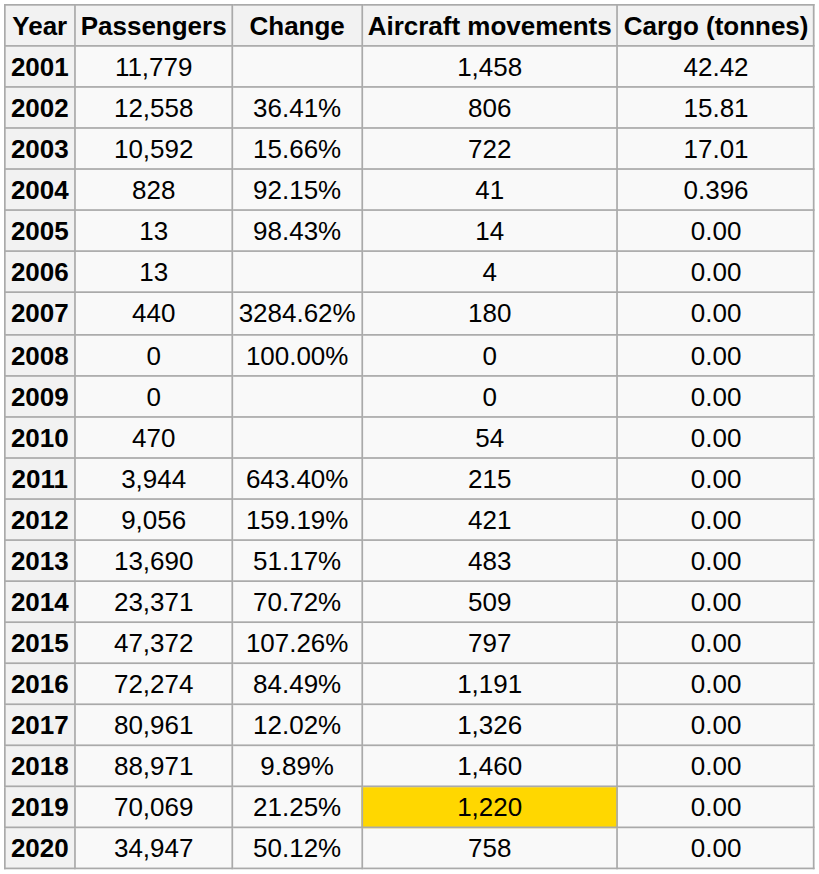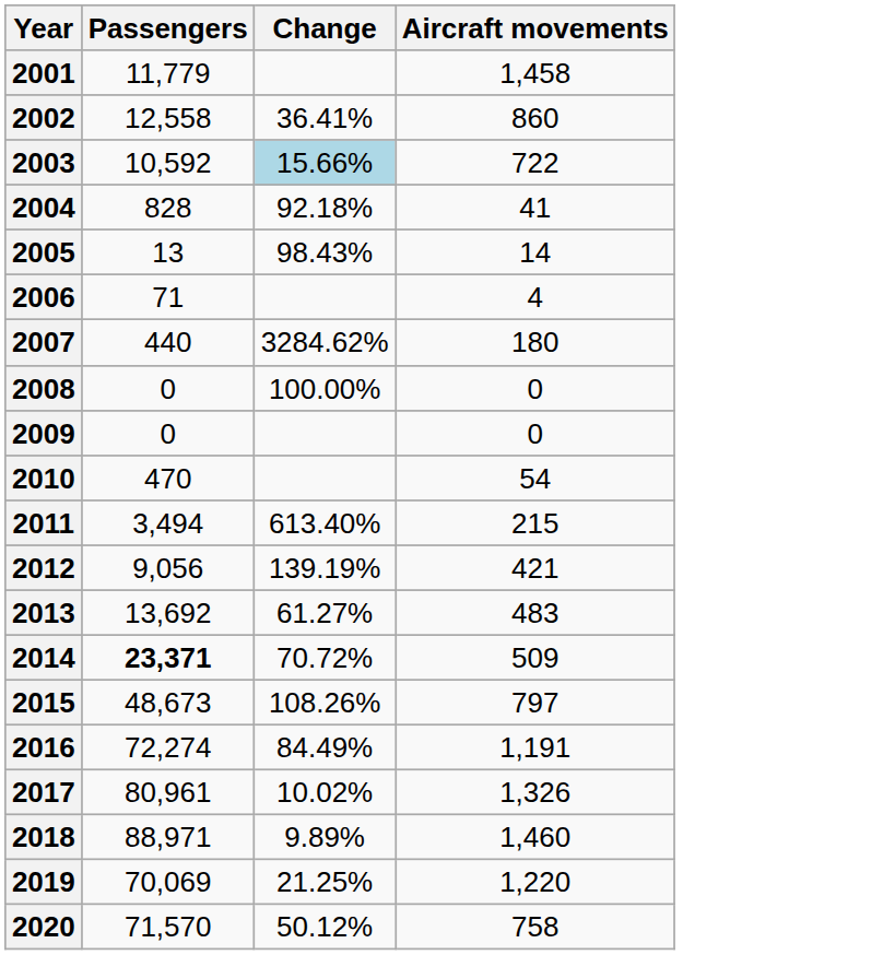- column: Cargo (tonnes) | 42.42 | 15.81 | 17.01 | 0.396 | 0.00 | 0.00 | 0.00 | 0.00 | 0.00 | 0.00 | 0.00 | 0.00 | 0.00 | 0.00 | 0.00 | 0.00 | 0.00 | 0.00 | 0.00 | 0.00
2002 | Aircraft movements: 806 -> 860
2003 | Change: no background -> lightblue background
2004 | Change: 92.15% -> 92.18%
2006 | Passengers: 13 -> 71
2011 | Passengers: 3,944 -> 3,494
2011 | Change: 643.40% -> 613.40%
2012 | Change: 159.19% -> 139.19%
2013 | Passengers: 13,690 -> 13,692
2013 | Change: 51.17% -> 61.27%
2014 | Passengers: normal -> bold
2015 | Passengers: 47,372 -> 48,673
2015 | Change: 107.26% -> 108.26%
2017 | Change: 12.02% -> 10.02%
2019 | Aircraft movements: gold background -> no background
2020 | Passengers: 34,947 -> 71,570
